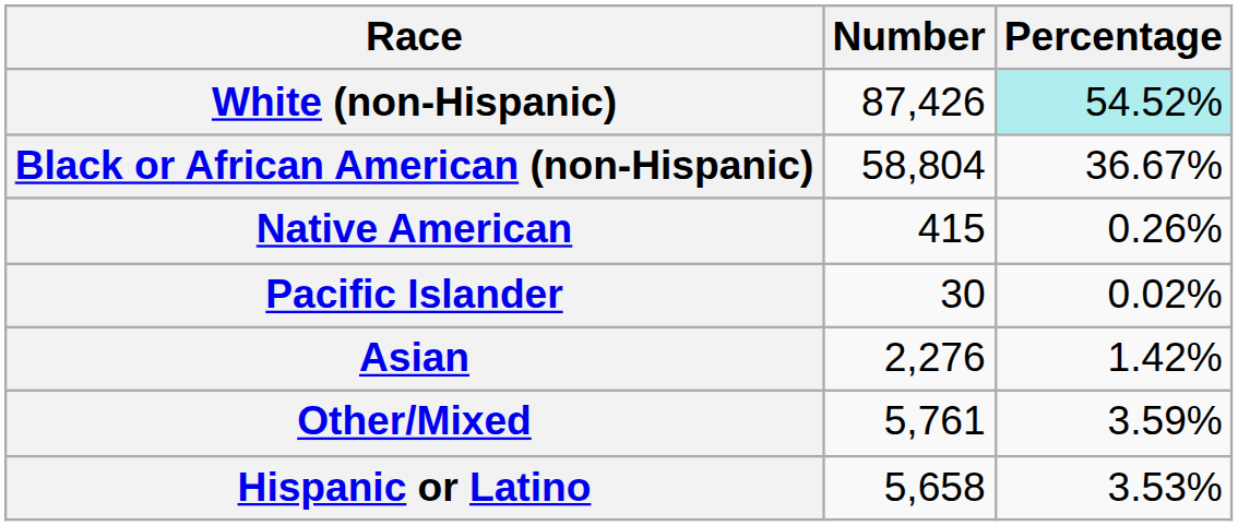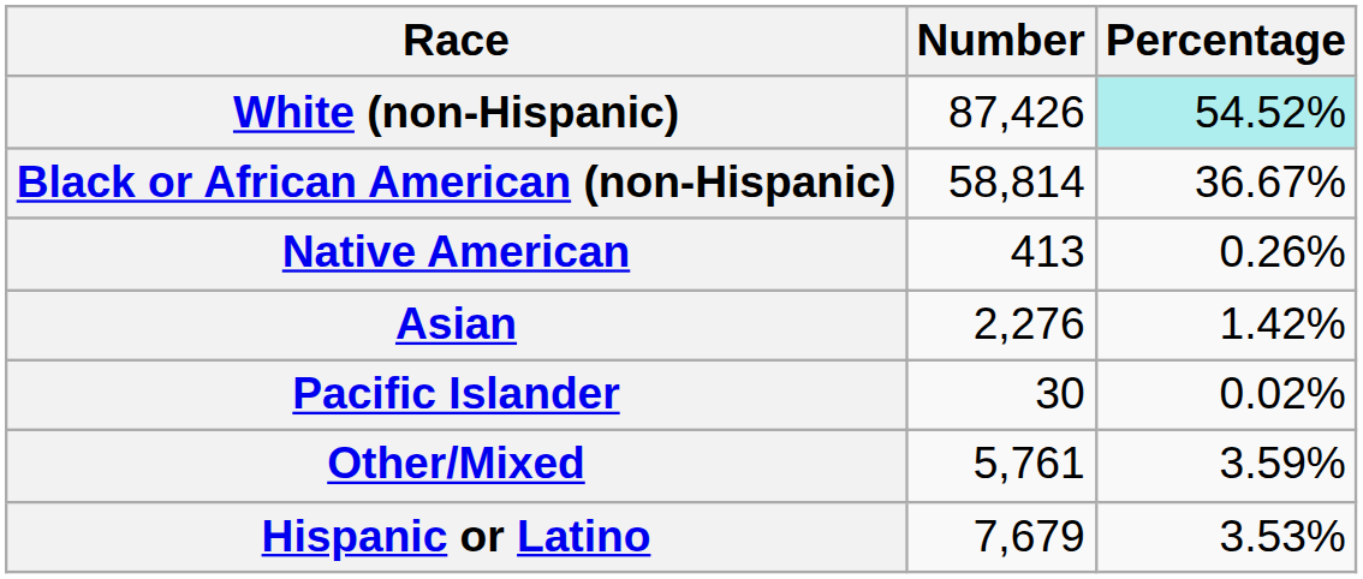Black or African American (non-Hispanic) | Number: 58,804 -> 58,814
Native American | Number: 415 -> 413
rows swapped: Asian <-> Pacific Islander
Hispanic or Latino | Number: 5,658 -> 7,679
